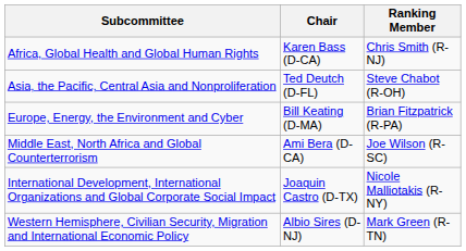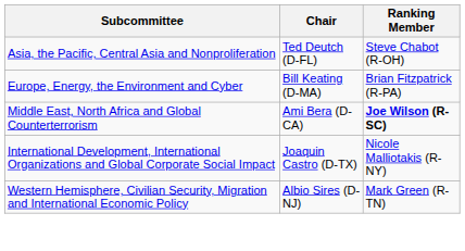- row: Africa, Global Health and Global Human Rights | Karen Bass (D-CA) | Chris Smith (R-NJ)
Middle East, North Africa and Global Counterterrorism | Ranking Member: normal -> bold
